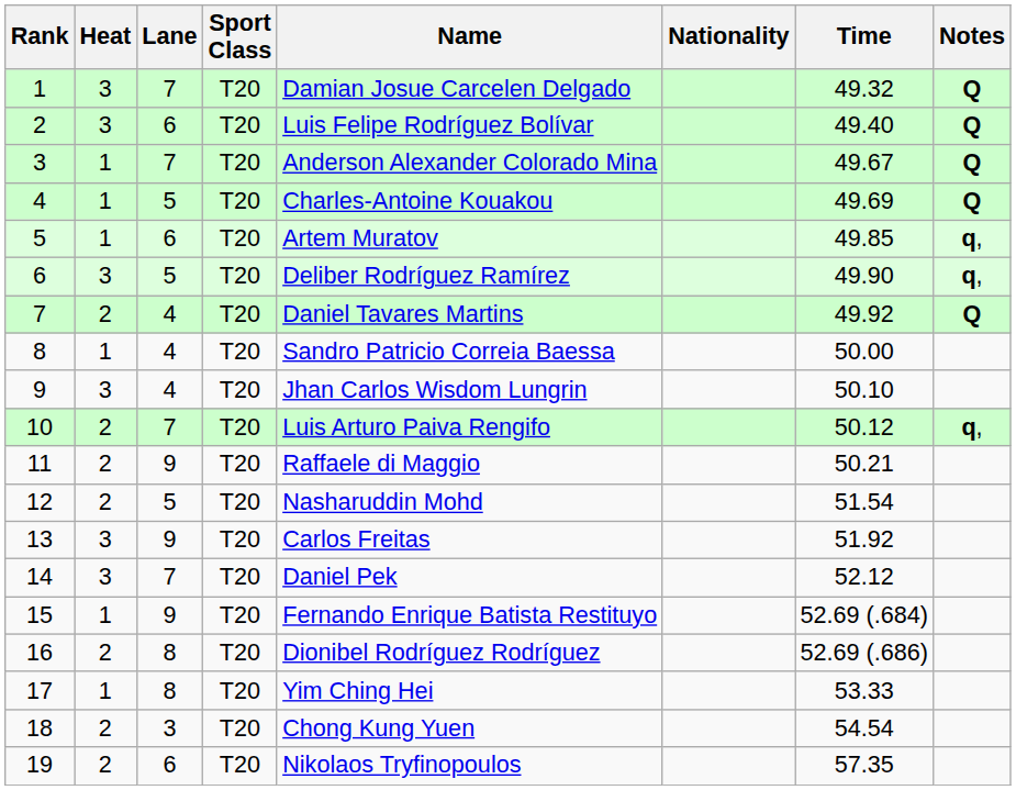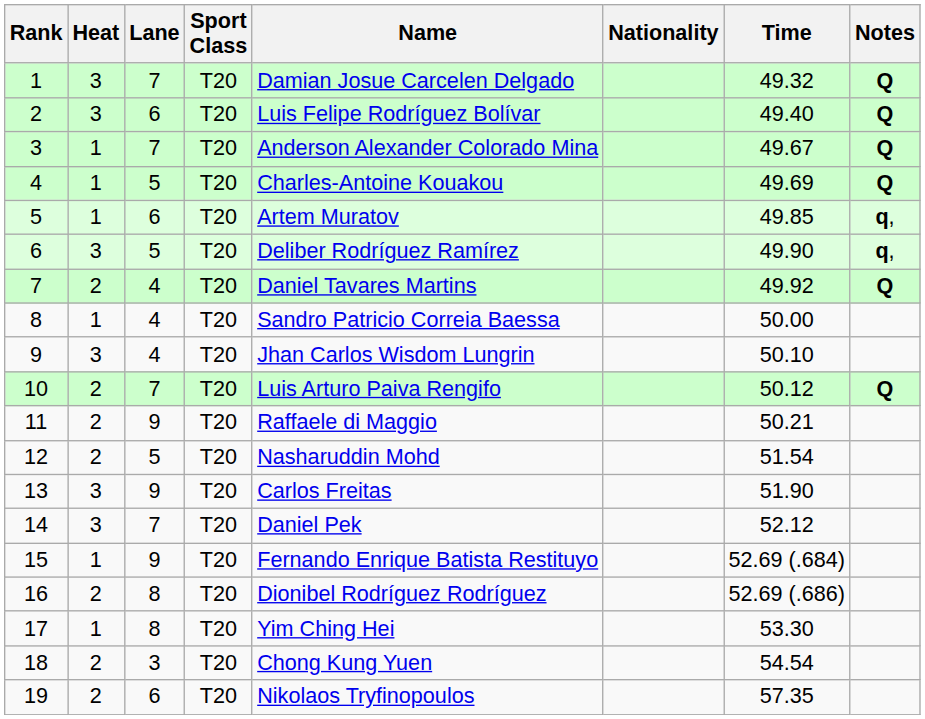10 | Notes: q, -> Q
13 | Time: 51.92 -> 51.90
17 | Time: 53.33 -> 53.30
